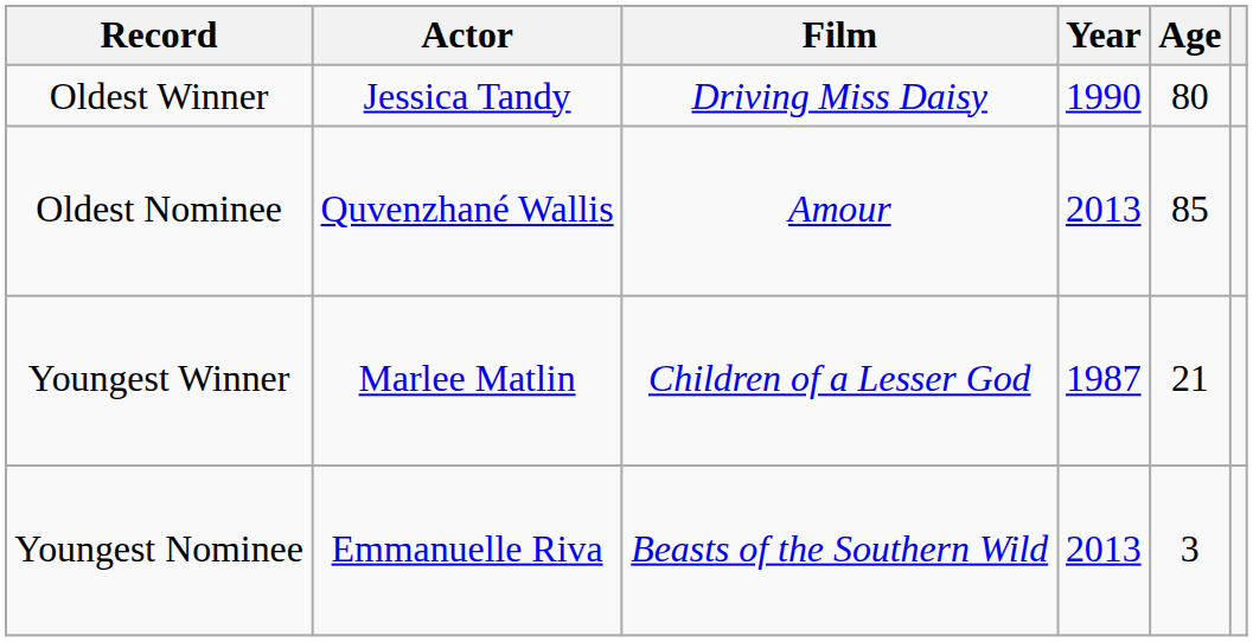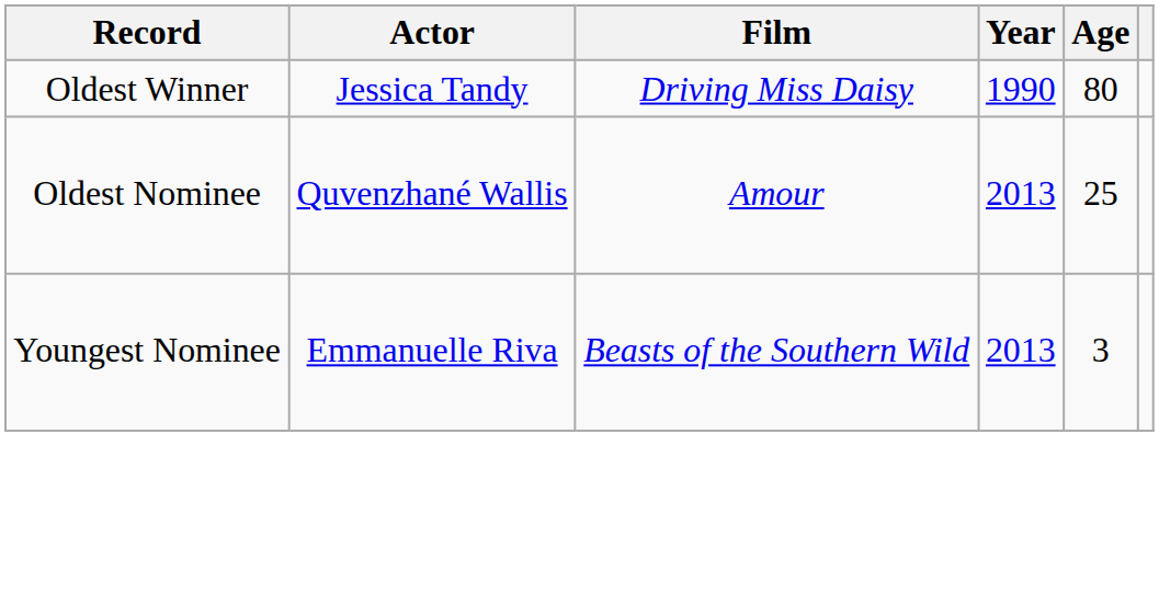Oldest Nominee | Age: 85 -> 25
- row: Youngest Winner | Marlee Matlin | Children of a Lesser God | 1987 | 21
